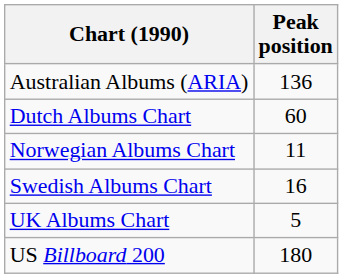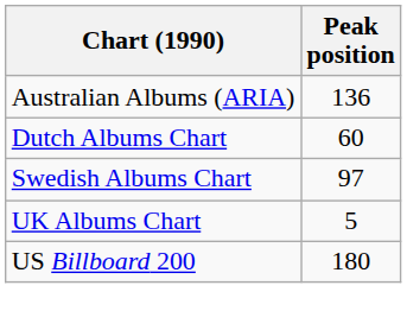- row: Norwegian Albums Chart | 11
Swedish Albums Chart | Peak position: 16 -> 97
